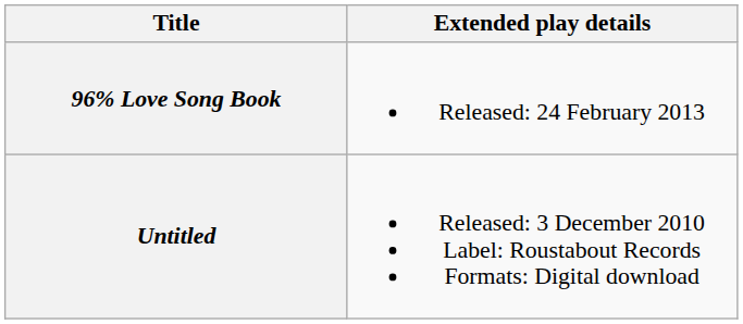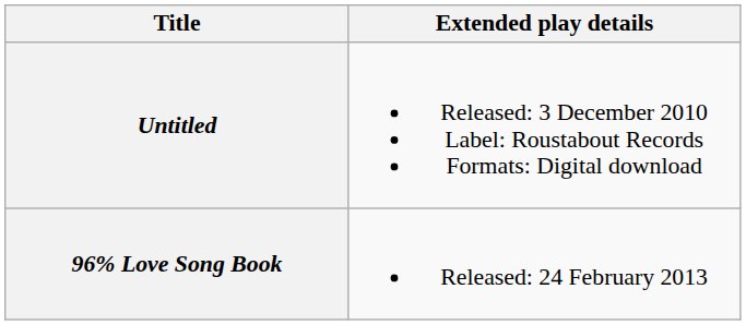rows swapped: Untitled <-> 96% Love Song Book
